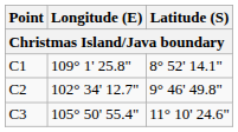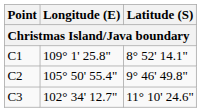C2 | Longitude (E): 102° 34' 12.7" -> 105° 50' 55.4"
C3 | Longitude (E): 105° 50' 55.4" -> 102° 34' 12.7"
